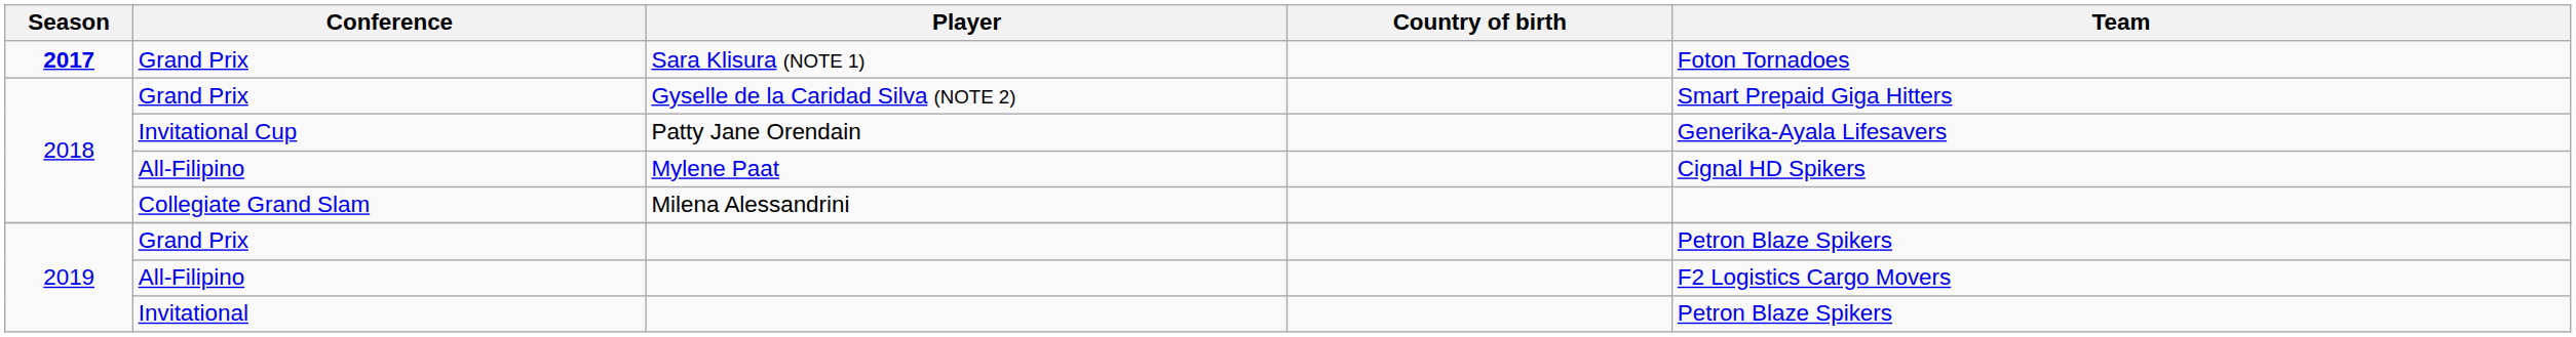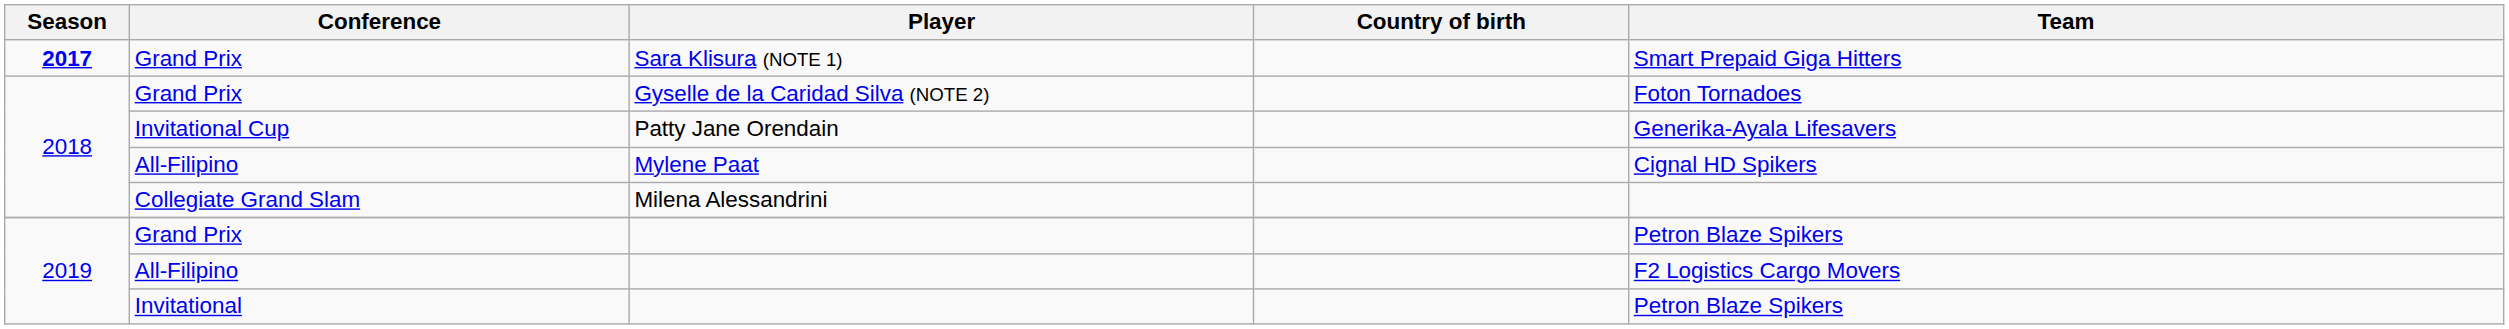Sara Klisura (NOTE 1) | Team: Foton Tornadoes -> Smart Prepaid Giga Hitters
Gyselle de la Caridad Silva (NOTE 2) | Team: Smart Prepaid Giga Hitters -> Foton Tornadoes
